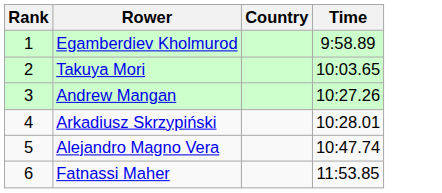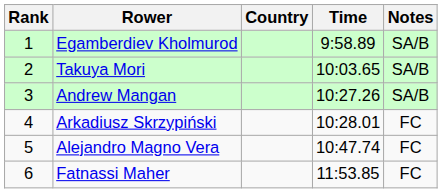+ column: Notes | SA/B | SA/B | SA/B | FC | FC | FC
